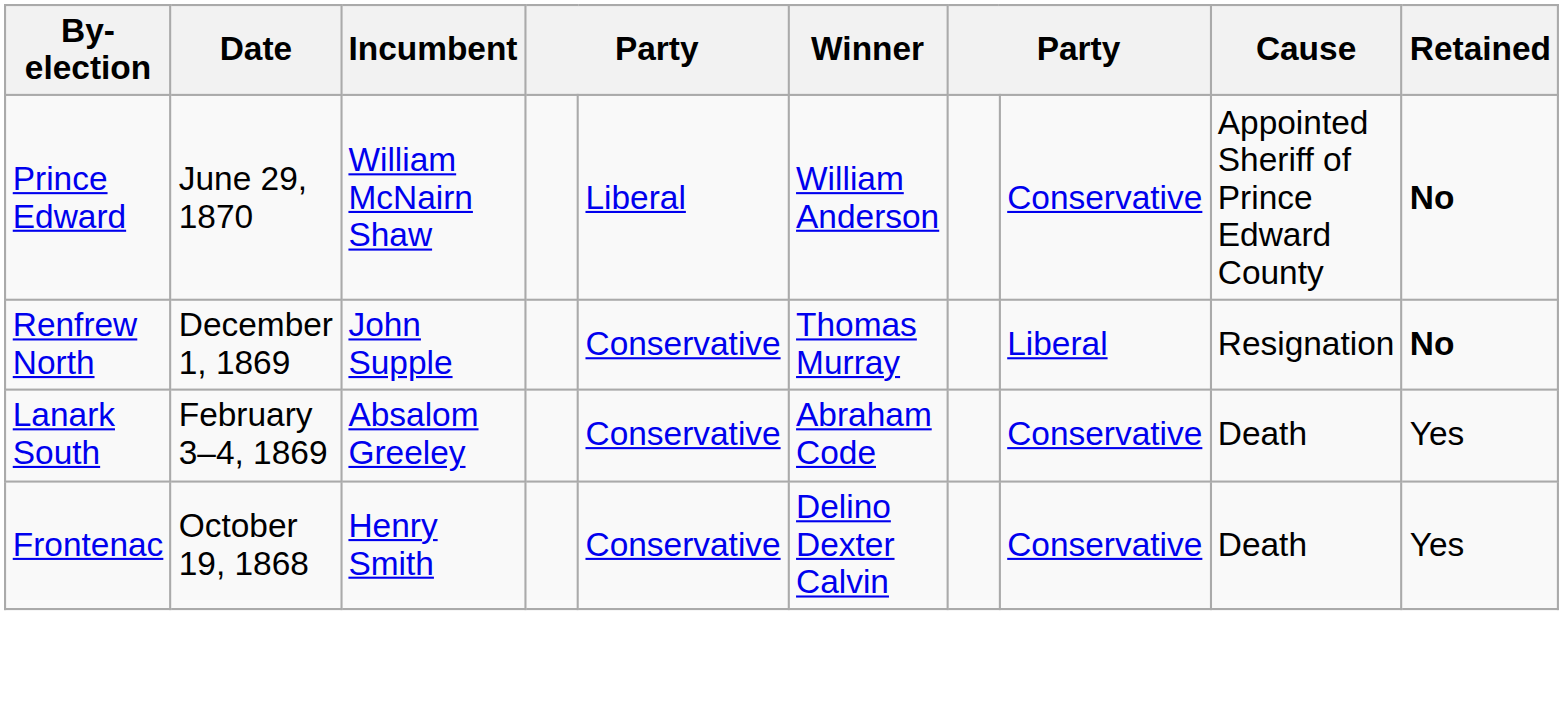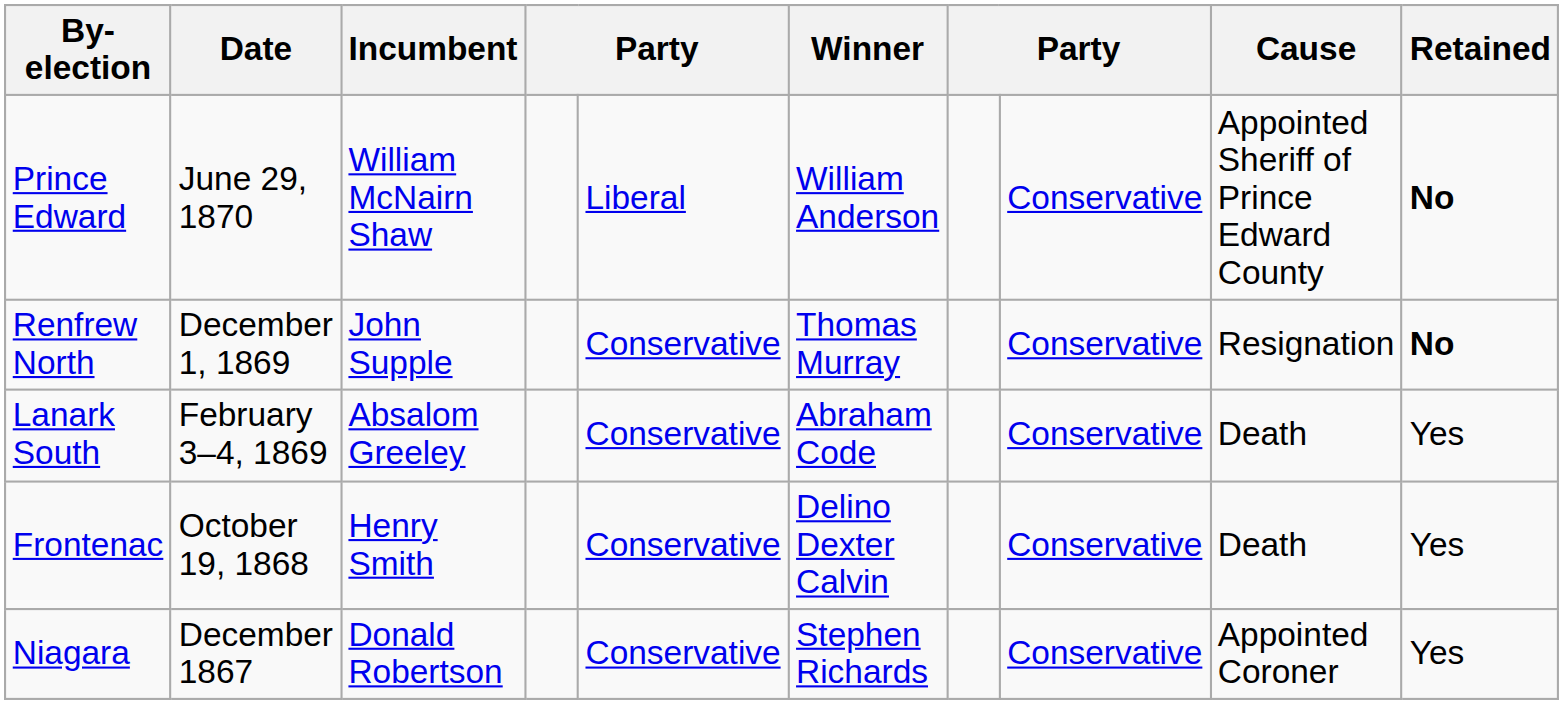Renfrew North | column 8: Liberal -> Conservative
+ row: Niagara | December 1867 | Donald Robertson | Conservative | Stephen Richards | Conservative | Appointed Coroner | Yes
